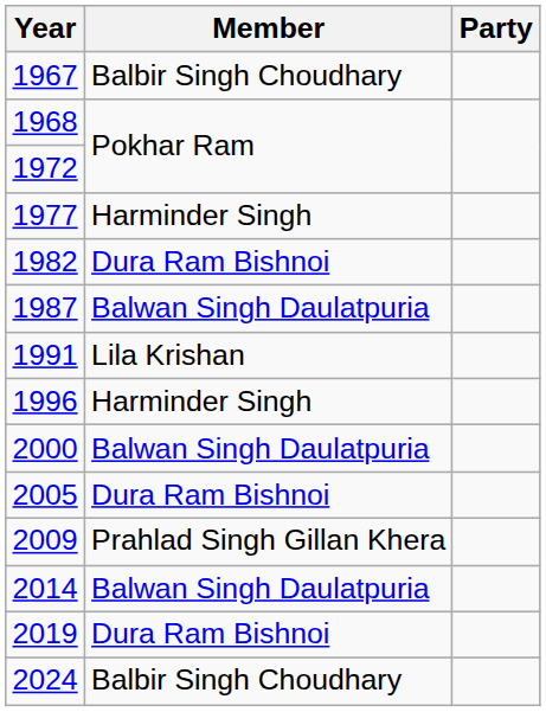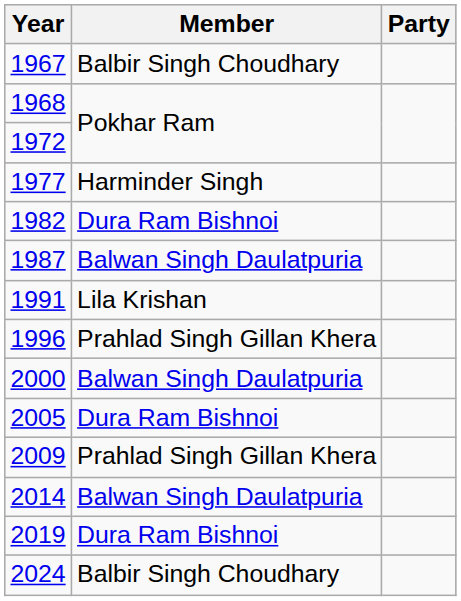1996 | Member: Harminder Singh -> Prahlad Singh Gillan Khera
